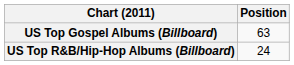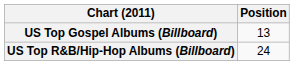US Top Gospel Albums (Billboard) | Position: 63 -> 13
